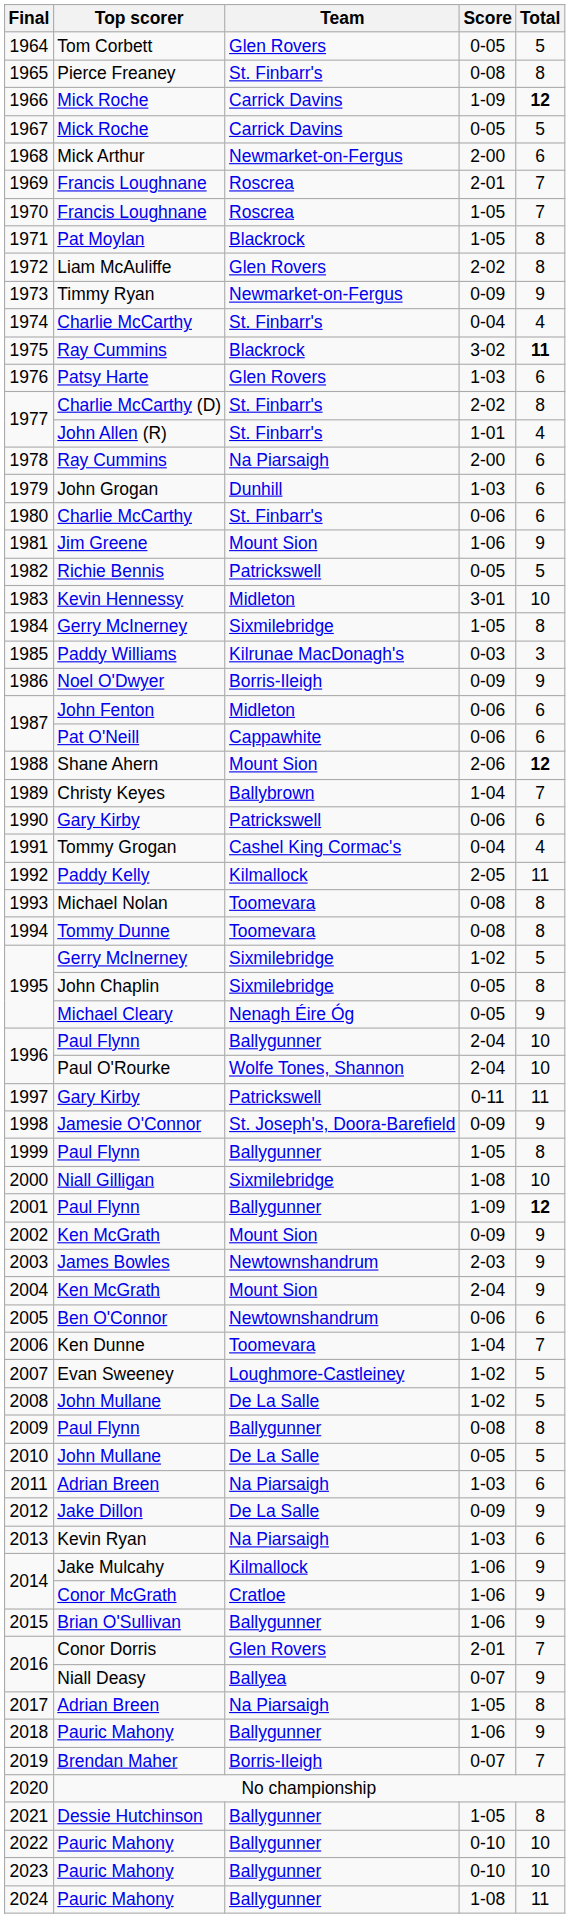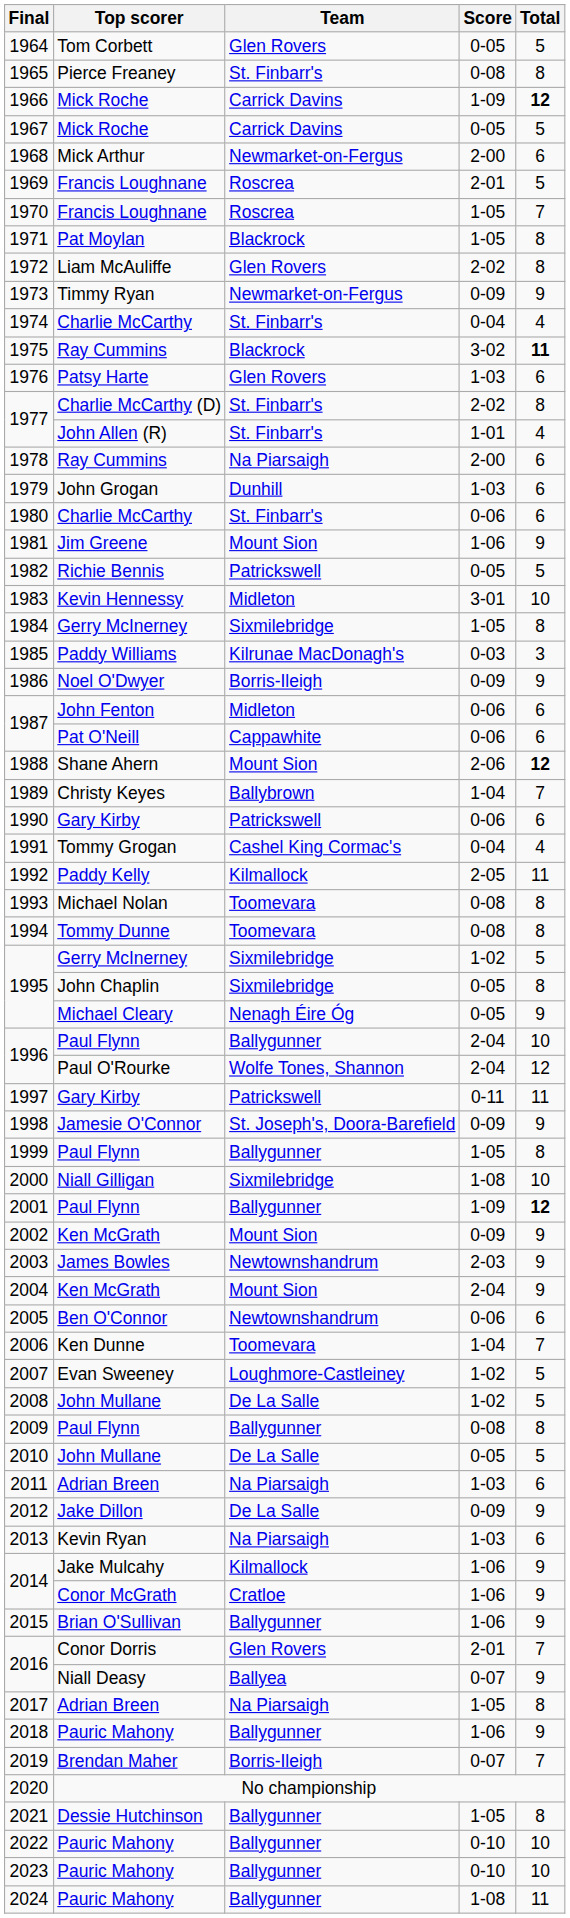1969 | Total: 7 -> 5
1996 / Paul O'Rourke | Total: 10 -> 12
